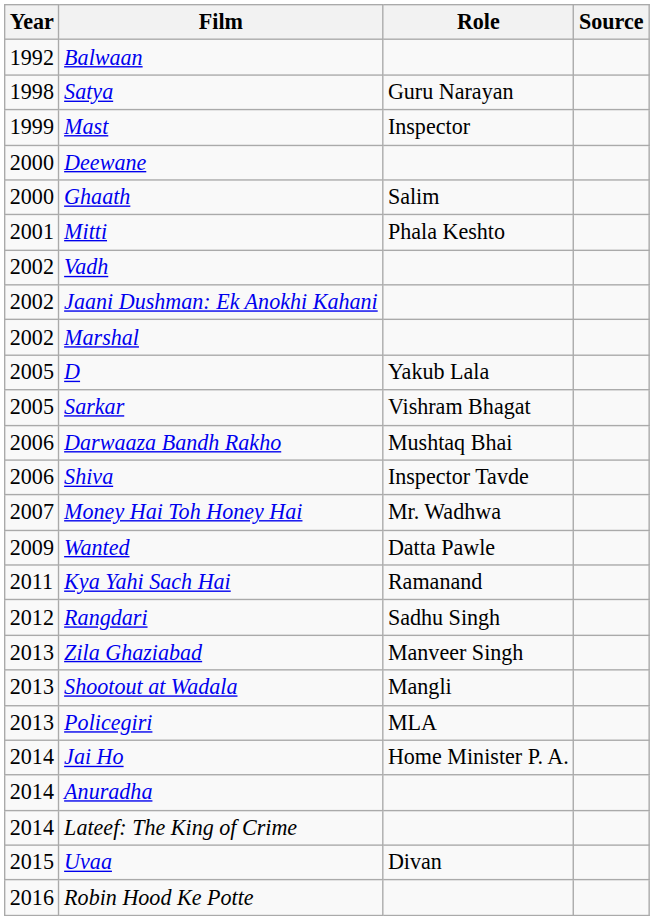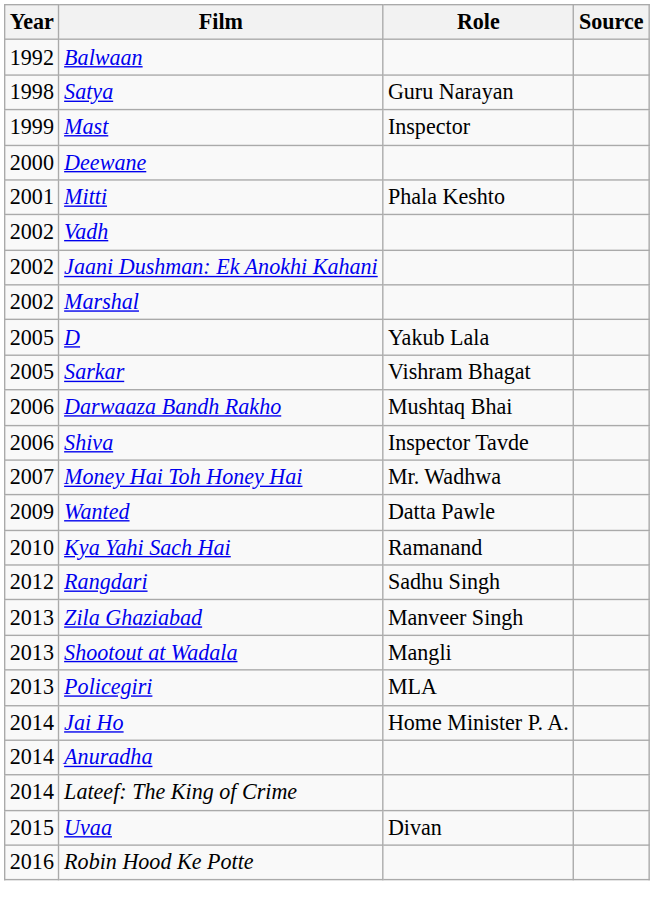- row: 2000 | Ghaath | Salim
Kya Yahi Sach Hai | Year: 2011 -> 2010
